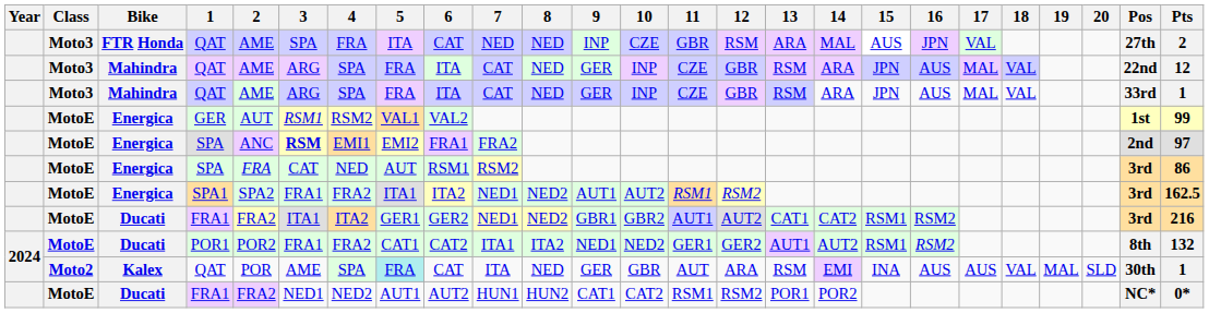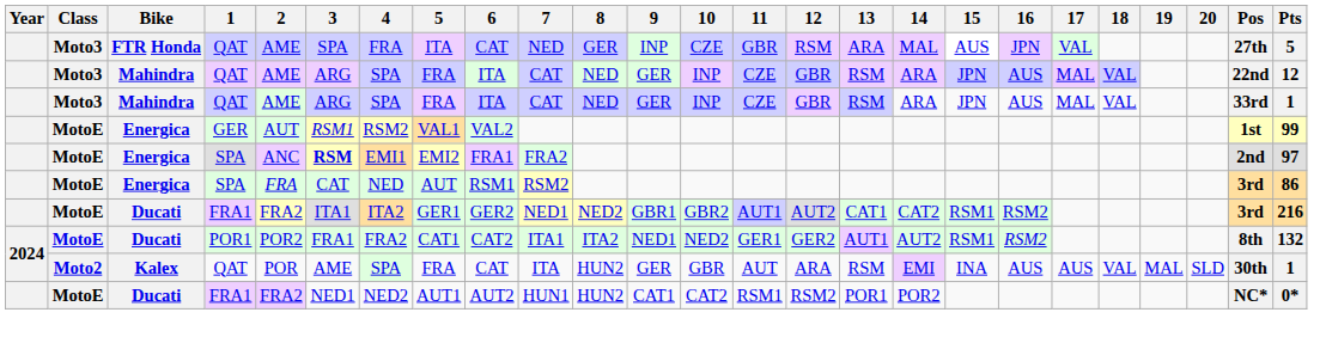FTR Honda / QAT | 8: NED -> GER
FTR Honda / QAT | Pts: 2 -> 5
- row: MotoE | Energica | SPA1 | SPA2 | FRA1 | FRA2 | ITA1 | ITA2 | NED1 | NED2 | AUT1 | AUT2 | RSM1 | RSM2 | 3rd | 162.5
Kalex / QAT | 5: paleturquoise background -> no background
Kalex / QAT | 8: NED -> HUN2
